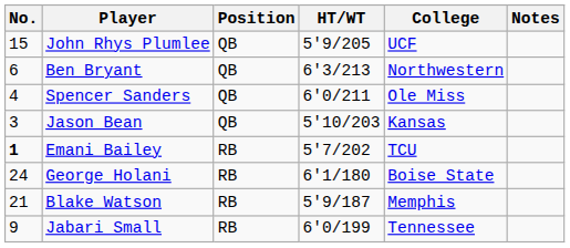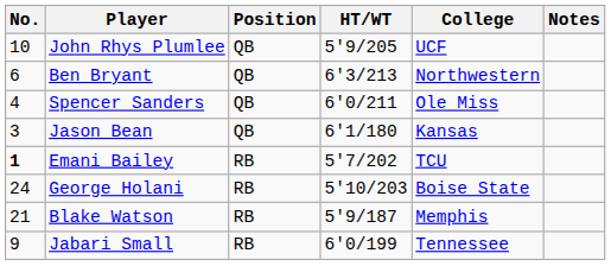John Rhys Plumlee | No.: 15 -> 10
Jason Bean | HT/WT: 5'10/203 -> 6'1/180
George Holani | HT/WT: 6'1/180 -> 5'10/203
